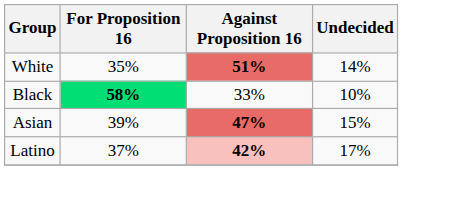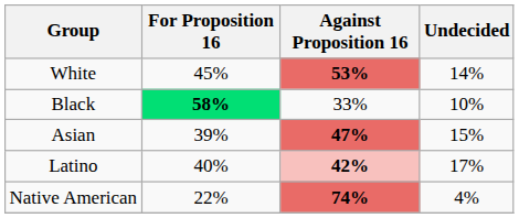White | For Proposition 16: 35% -> 45%
White | Against Proposition 16: 51% -> 53%
Latino | For Proposition 16: 37% -> 40%
+ row: Native American | 22% | 74% | 4%
